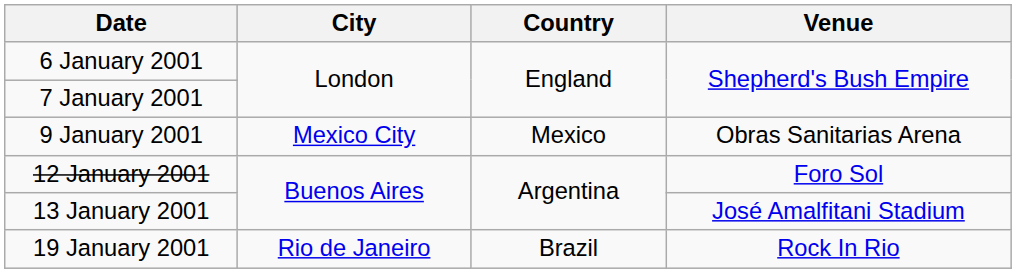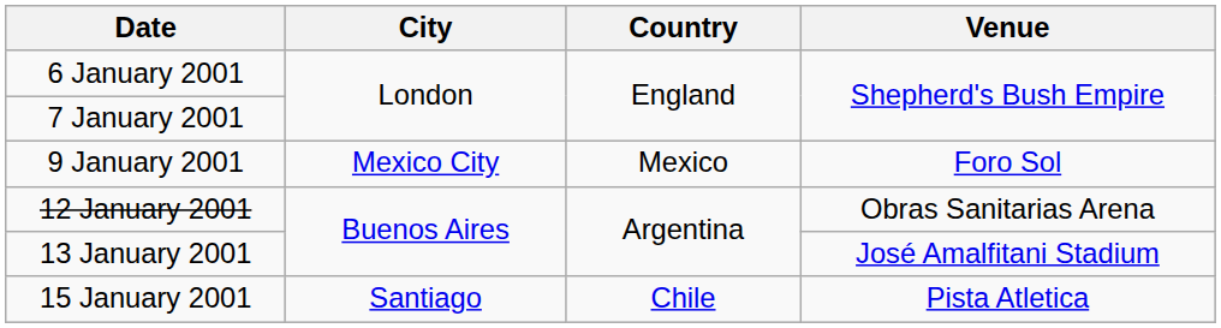9 January 2001 | Venue: Obras Sanitarias Arena -> Foro Sol
12 January 2001 | Venue: Foro Sol -> Obras Sanitarias Arena
+ row: 15 January 2001 | Santiago | Chile | Pista Atletica
- row: 19 January 2001 | Rio de Janeiro | Brazil | Rock In Rio
